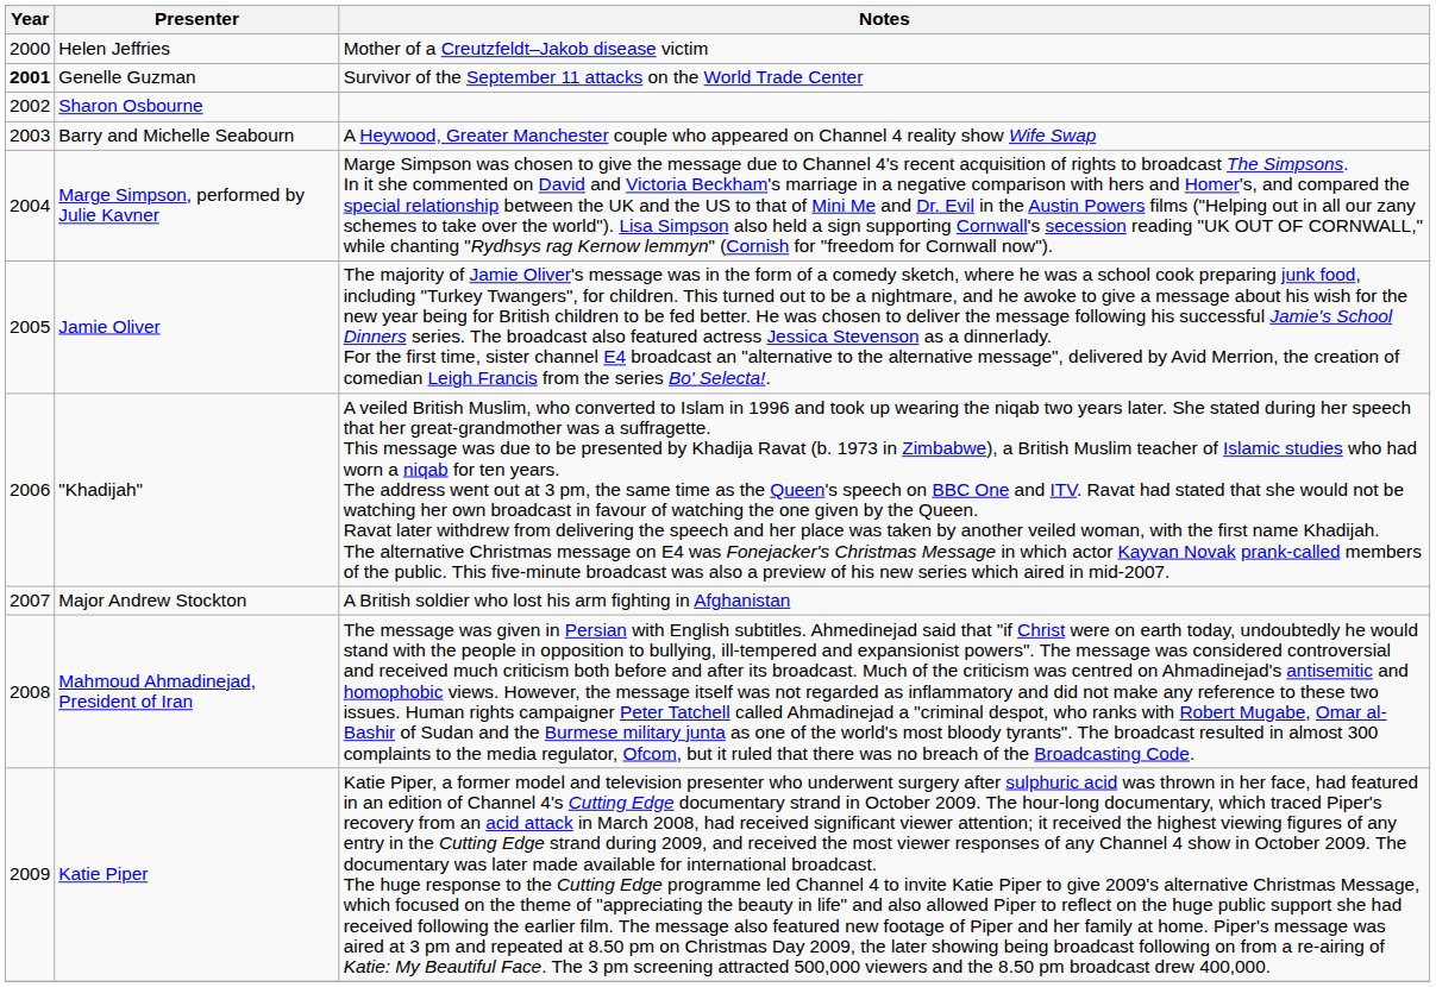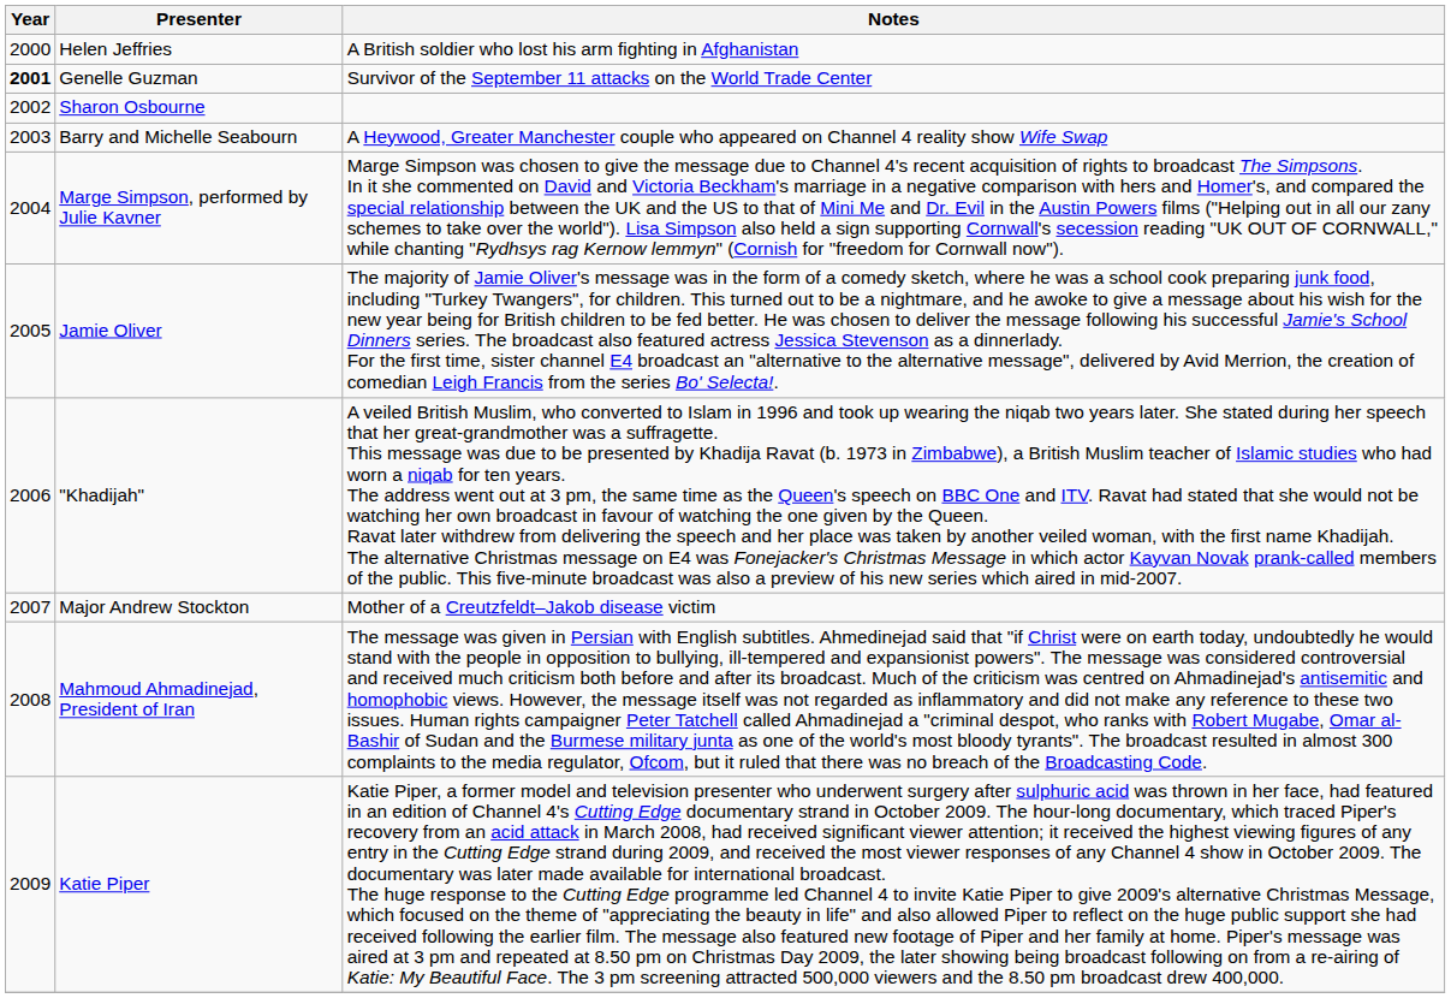Helen Jeffries | Notes: Mother of a Creutzfeldt–Jakob disease victim -> A British soldier who lost his arm fighting in Afghanistan
Major Andrew Stockton | Notes: A British soldier who lost his arm fighting in Afghanistan -> Mother of a Creutzfeldt–Jakob disease victim
